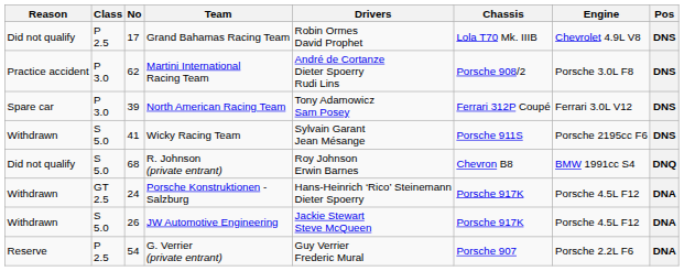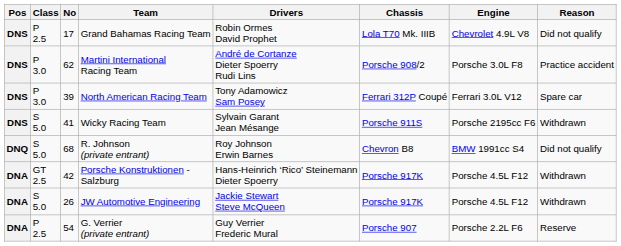columns swapped: Pos <-> Reason
Porsche Konstruktionen - Salzburg | No: 24 -> 42
